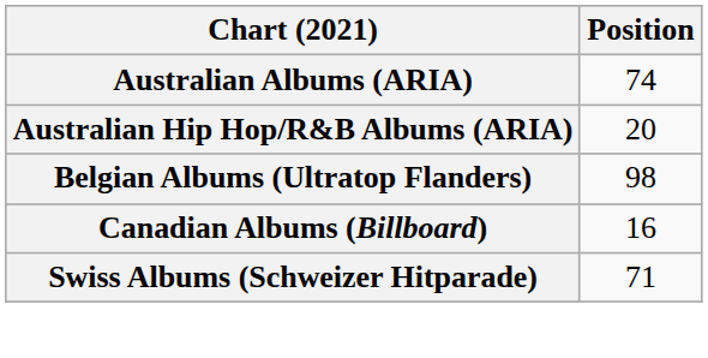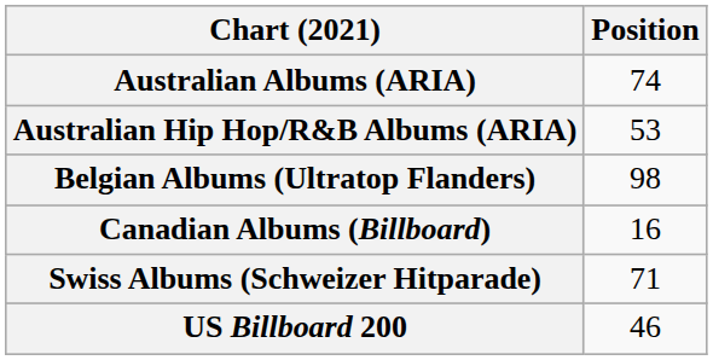Australian Hip Hop/R&B Albums (ARIA) | Position: 20 -> 53
+ row: US Billboard 200 | 46
